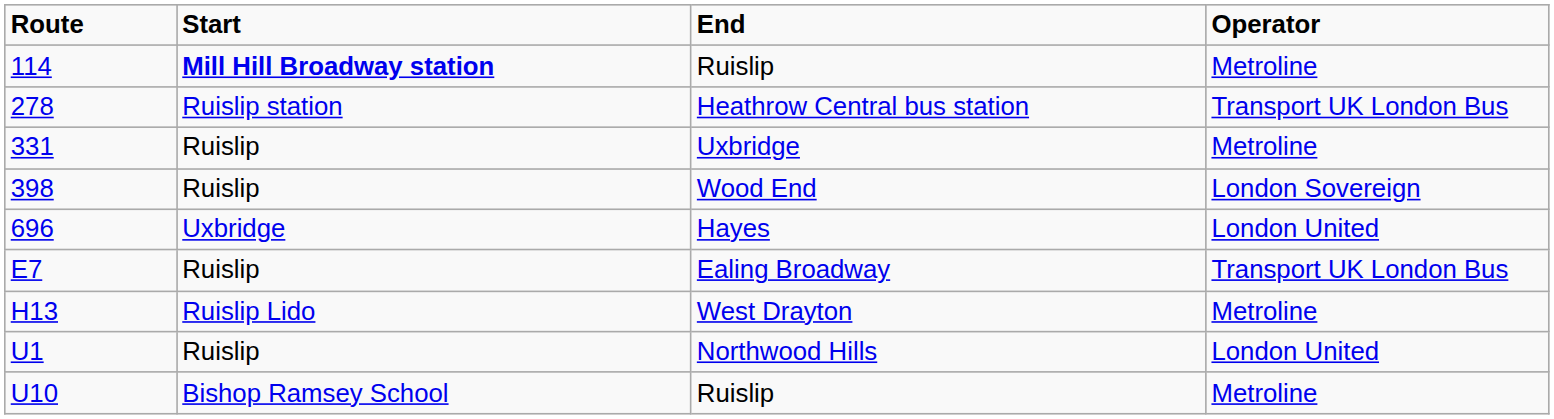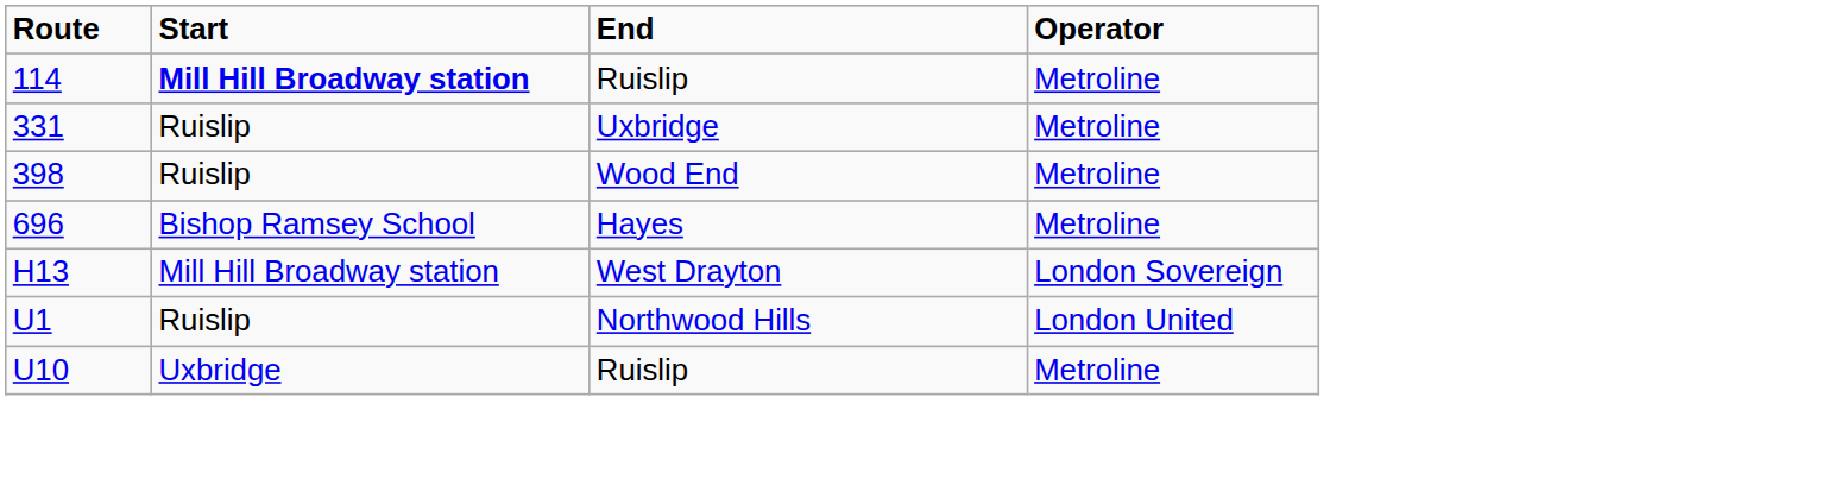- row: 278 | Ruislip station | Heathrow Central bus station | Transport UK London Bus
398 | Operator: London Sovereign -> Metroline
696 | Start: Uxbridge -> Bishop Ramsey School
696 | Operator: London United -> Metroline
- row: E7 | Ruislip | Ealing Broadway | Transport UK London Bus
H13 | Start: Ruislip Lido -> Mill Hill Broadway station
H13 | Operator: Metroline -> London Sovereign
U10 | Start: Bishop Ramsey School -> Uxbridge
